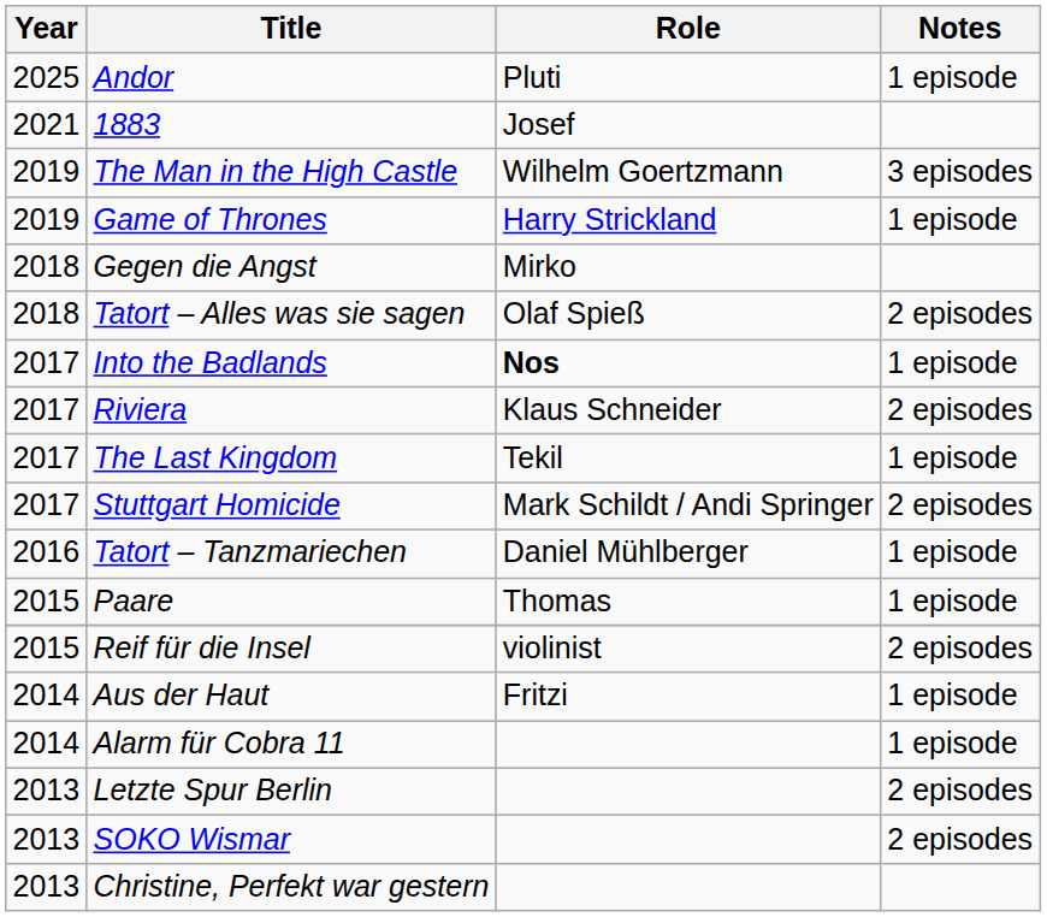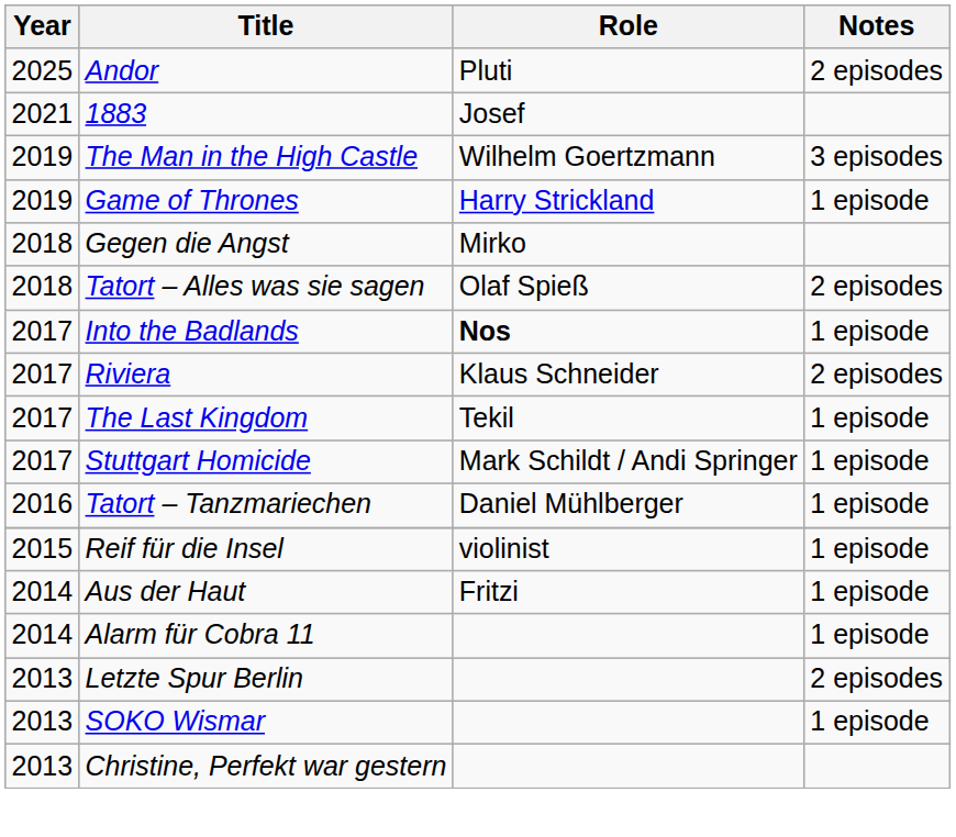Andor | Notes: 1 episode -> 2 episodes
Stuttgart Homicide | Notes: 2 episodes -> 1 episode
- row: 2015 | Paare | Thomas | 1 episode
Reif für die Insel | Notes: 2 episodes -> 1 episode
SOKO Wismar | Notes: 2 episodes -> 1 episode
